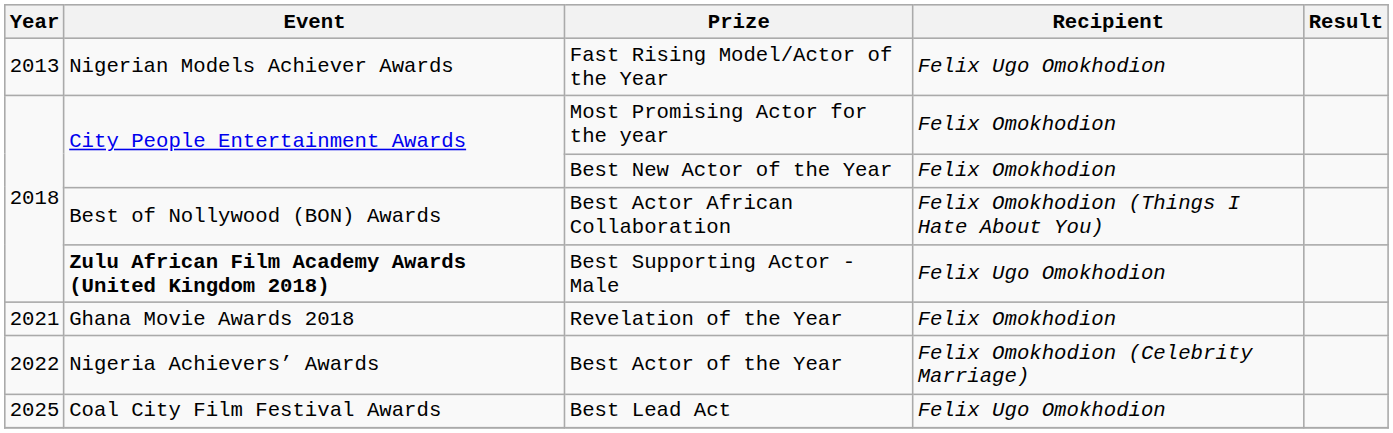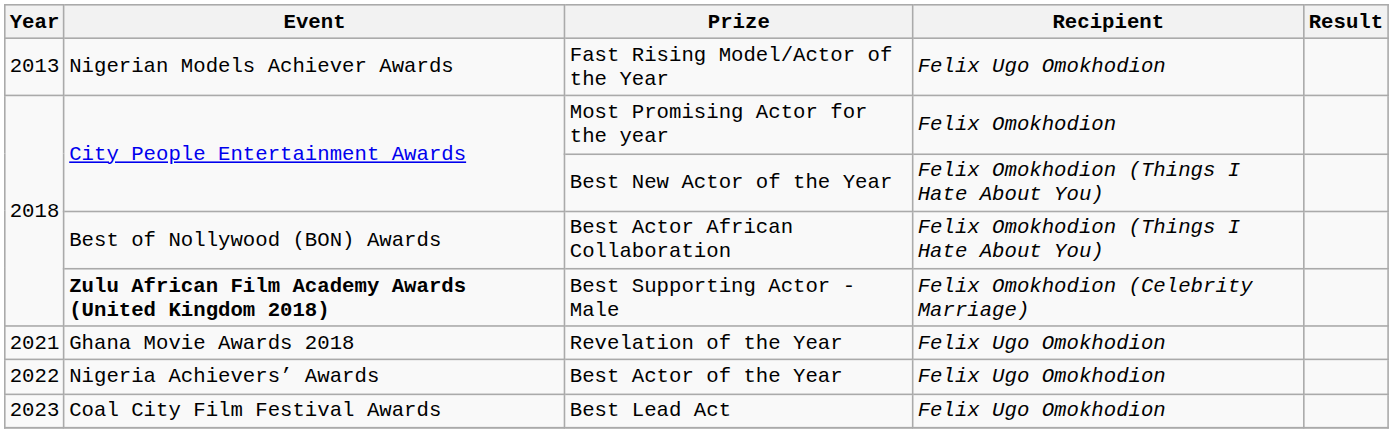Best New Actor of the Year | Recipient: Felix Omokhodion -> Felix Omokhodion (Things I Hate About You)
Best Supporting Actor - Male | Recipient: Felix Ugo Omokhodion -> Felix Omokhodion (Celebrity Marriage)
Revelation of the Year | Recipient: Felix Omokhodion -> Felix Ugo Omokhodion
Best Actor of the Year | Recipient: Felix Omokhodion (Celebrity Marriage) -> Felix Ugo Omokhodion
Best Lead Act | Year: 2025 -> 2023
